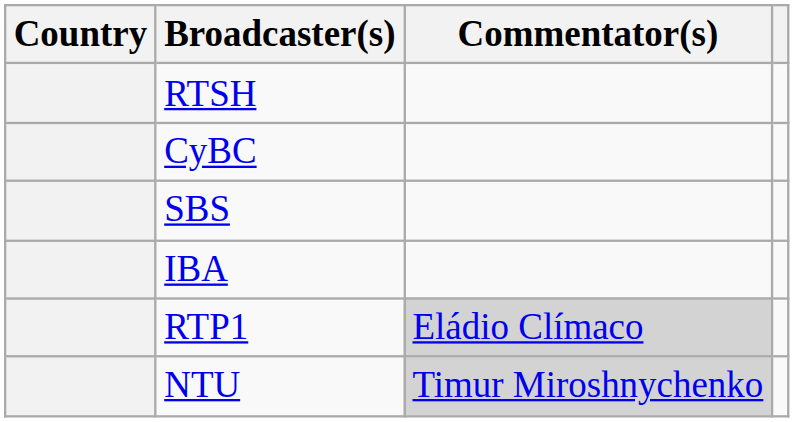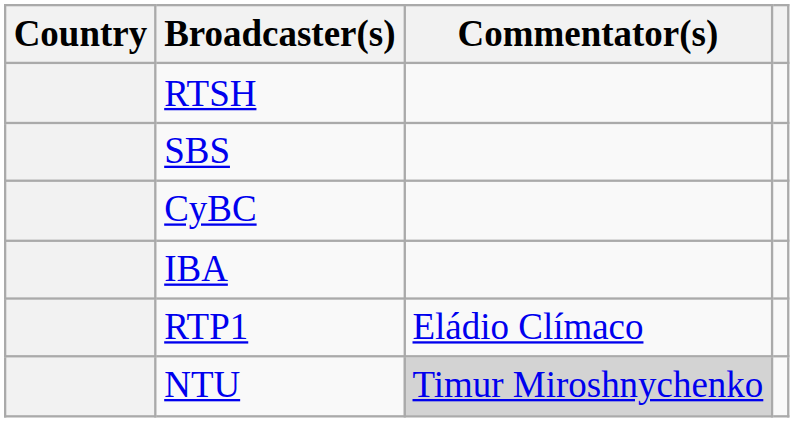rows swapped: SBS <-> CyBC
RTP1 | Commentator(s): lightgrey background -> no background
